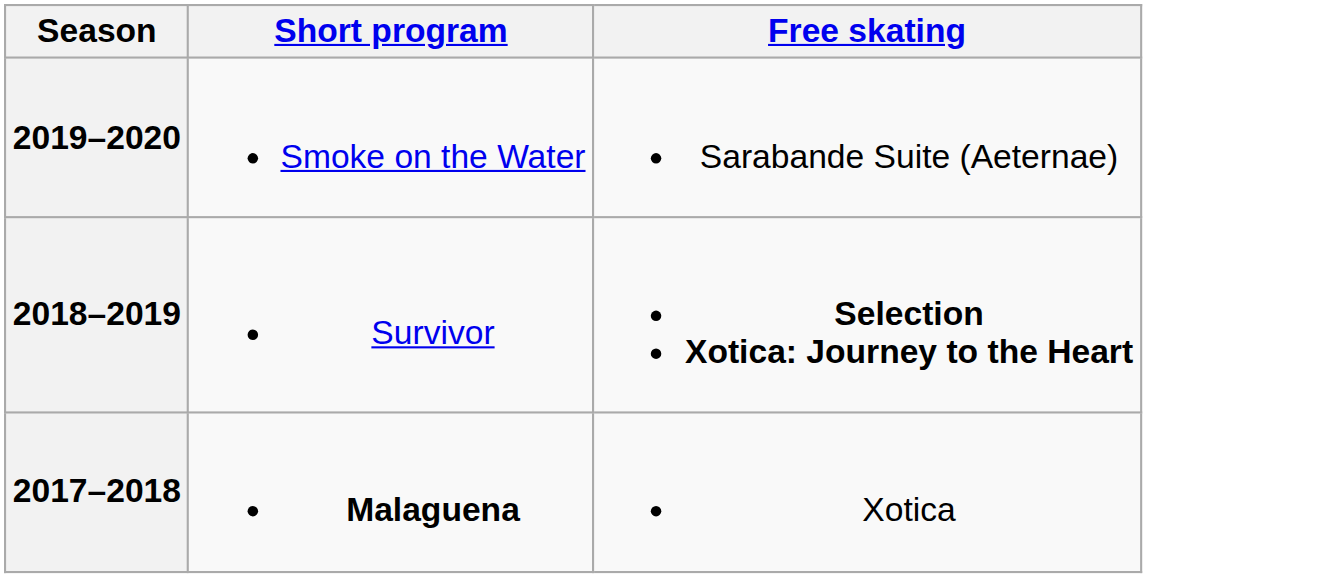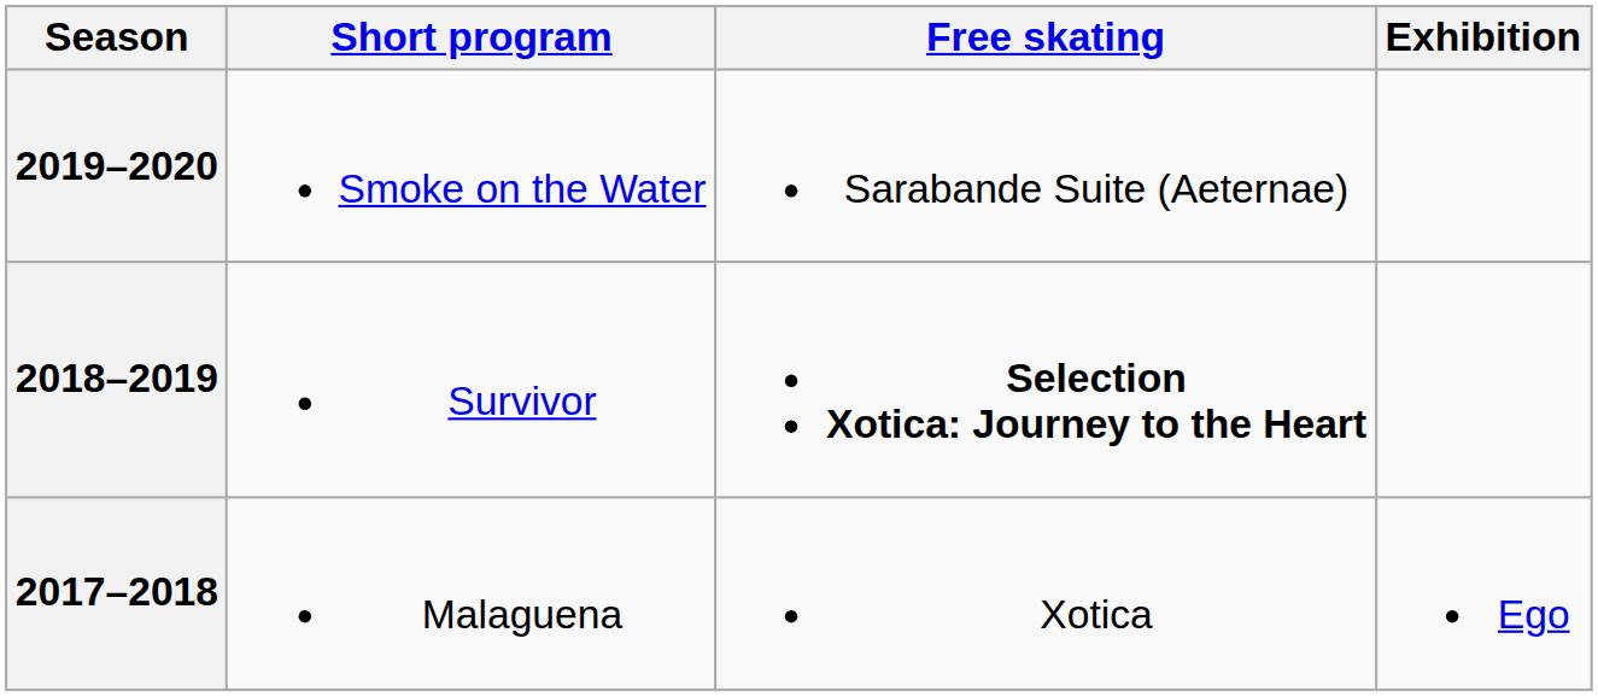+ column: Exhibition | Ego
2017–2018 | Short program: bold -> normal
